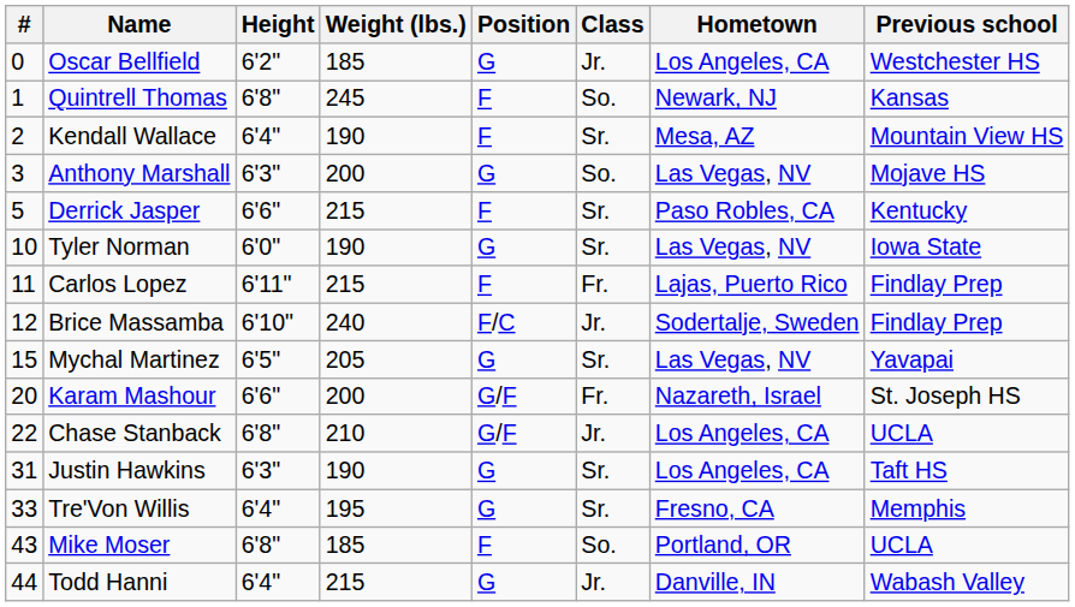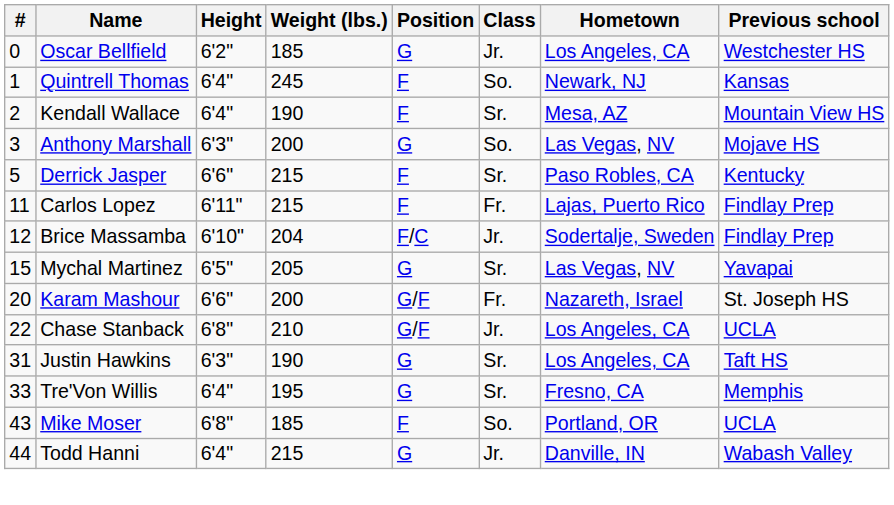Quintrell Thomas | Height: 6'8" -> 6'4"
- row: 10 | Tyler Norman | 6'0" | 190 | G | Sr. | Las Vegas, NV | Iowa State
Brice Massamba | Weight (lbs.): 240 -> 204
